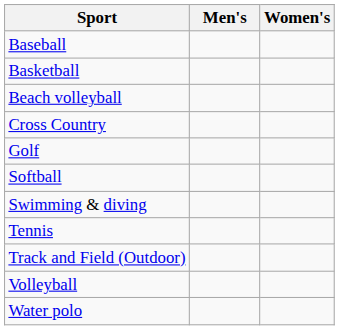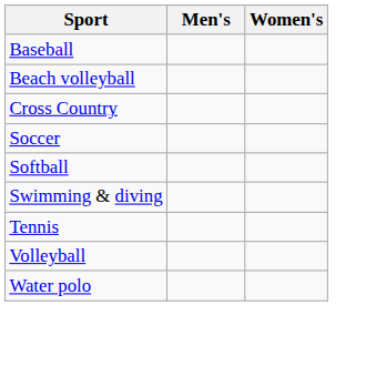- row: Basketball
- row: Golf
+ row: Soccer
- row: Track and Field (Outdoor)
